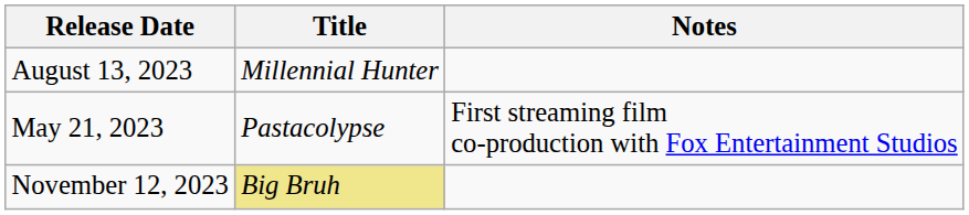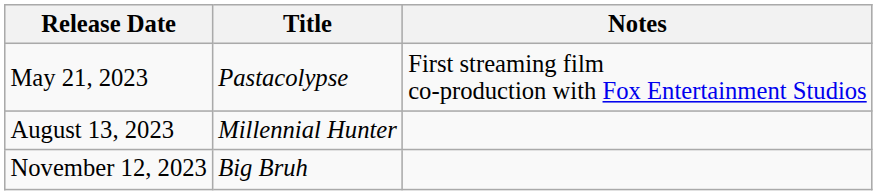rows swapped: May 21, 2023 <-> August 13, 2023
November 12, 2023 | Title: khaki background -> no background
